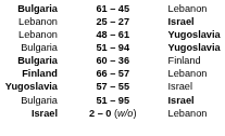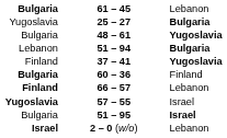25 – 27 | column 1: Lebanon -> Yugoslavia
25 – 27 | column 3: Israel -> Bulgaria
48 – 61 | column 1: Lebanon -> Bulgaria
51 – 94 | column 1: Bulgaria -> Lebanon
51 – 94 | column 3: Yugoslavia -> Bulgaria
+ row: Finland | 37 – 41 | Yugoslavia
